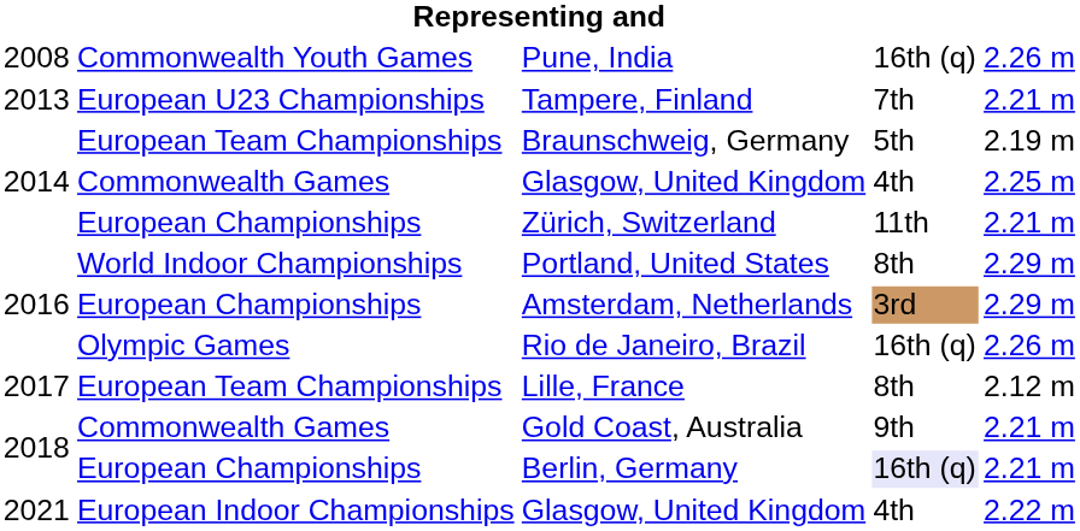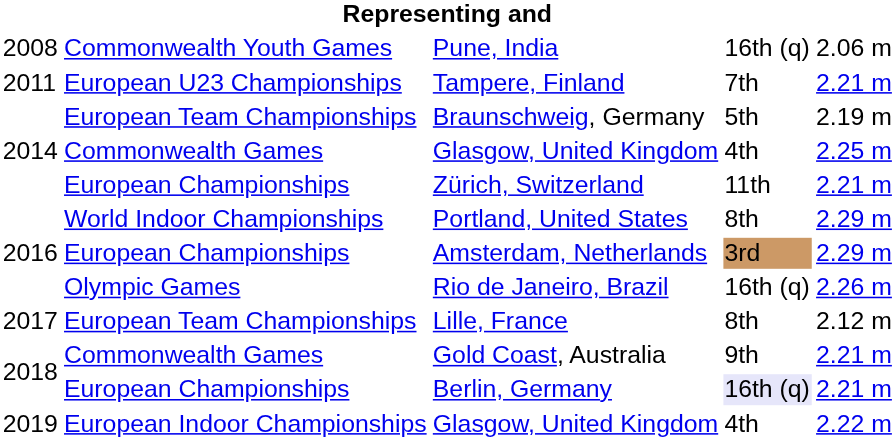Pune, India | column 5: 2.26 m -> 2.06 m
Tampere, Finland | column 1: 2013 -> 2011
European Indoor Championships / Glasgow, United Kingdom | column 1: 2021 -> 2019
